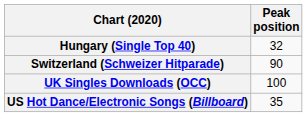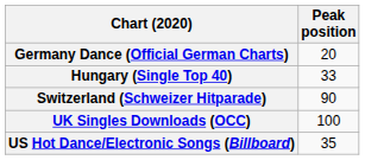+ row: Germany Dance (Official German Charts) | 20
Hungary (Single Top 40) | Peak position: 32 -> 33
